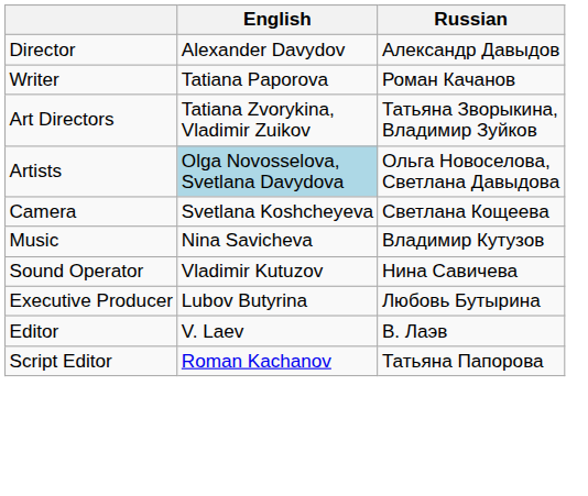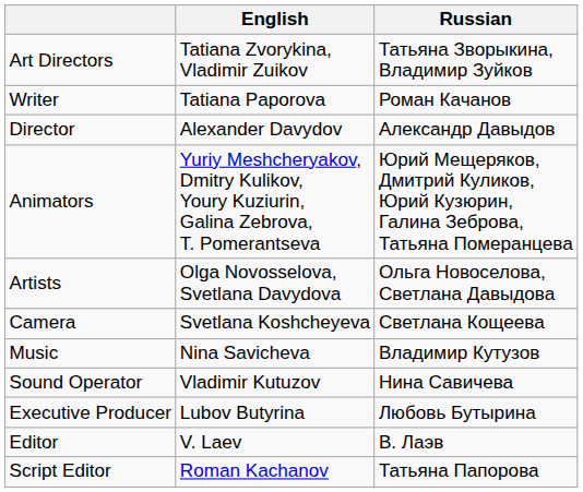rows swapped: Director <-> Art Directors
+ row: Animators | Yuriy Meshcheryakov, Dmitry Kulikov, Youry Kuziurin, Galina Zebrova, T. Pomerantseva | Юрий Мещеряков, Дмитрий Куликов, Юрий Кузюрин, Галина Зеброва, Татьяна Померанцева
Artists | English: lightblue background -> no background
